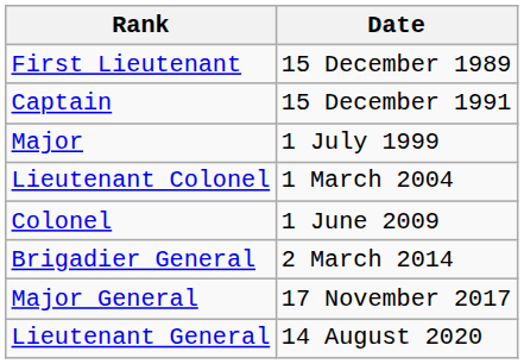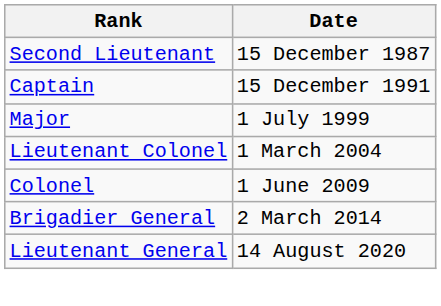+ row: Second Lieutenant | 15 December 1987
- row: First Lieutenant | 15 December 1989
- row: Major General | 17 November 2017
